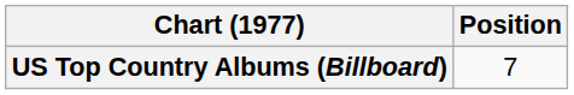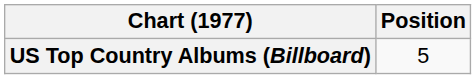US Top Country Albums (Billboard) | Position: 7 -> 5
